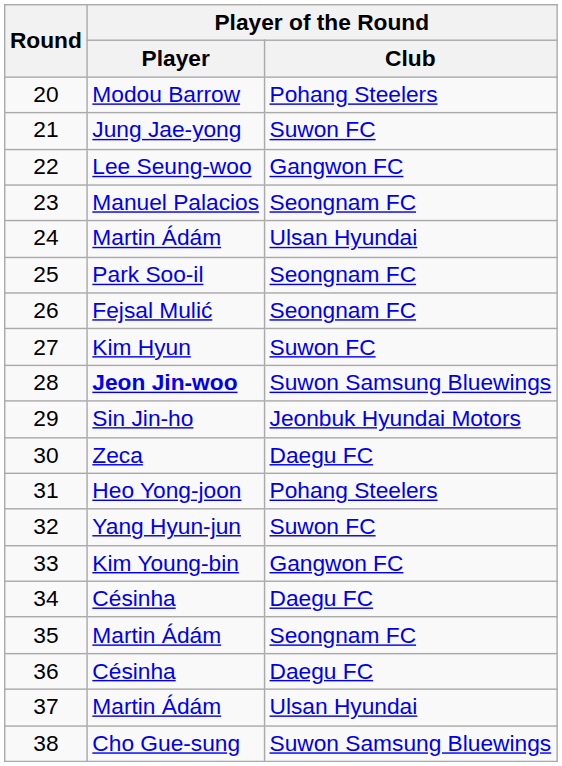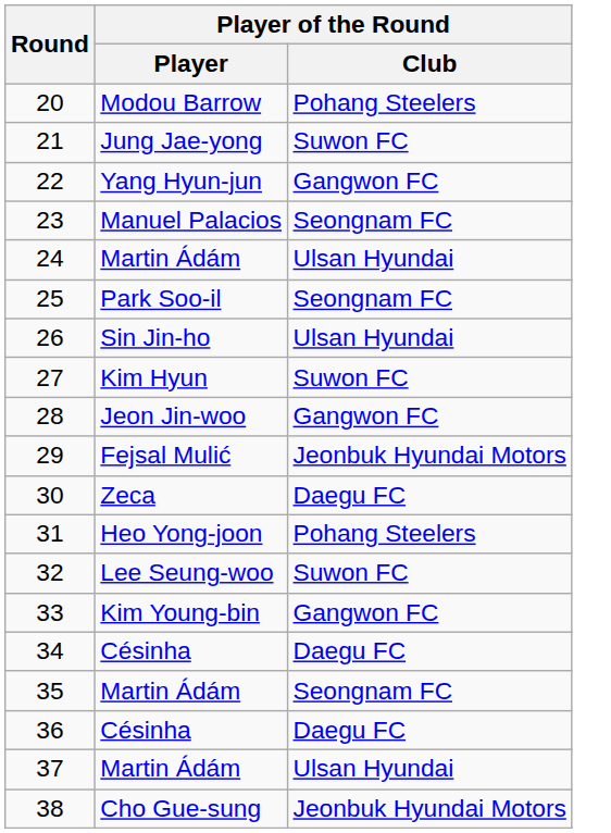22 | Player of the Round / Player: Lee Seung-woo -> Yang Hyun-jun
26 | Player of the Round / Player: Fejsal Mulić -> Sin Jin-ho
26 | Player of the Round / Club: Seongnam FC -> Ulsan Hyundai
28 | Player of the Round / Player: bold -> normal
28 | Player of the Round / Club: Suwon Samsung Bluewings -> Gangwon FC
29 | Player of the Round / Player: Sin Jin-ho -> Fejsal Mulić
32 | Player of the Round / Player: Yang Hyun-jun -> Lee Seung-woo
38 | Player of the Round / Club: Suwon Samsung Bluewings -> Jeonbuk Hyundai Motors
